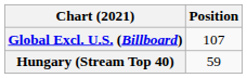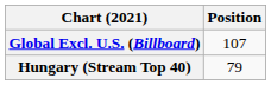Hungary (Stream Top 40) | Position: 59 -> 79
